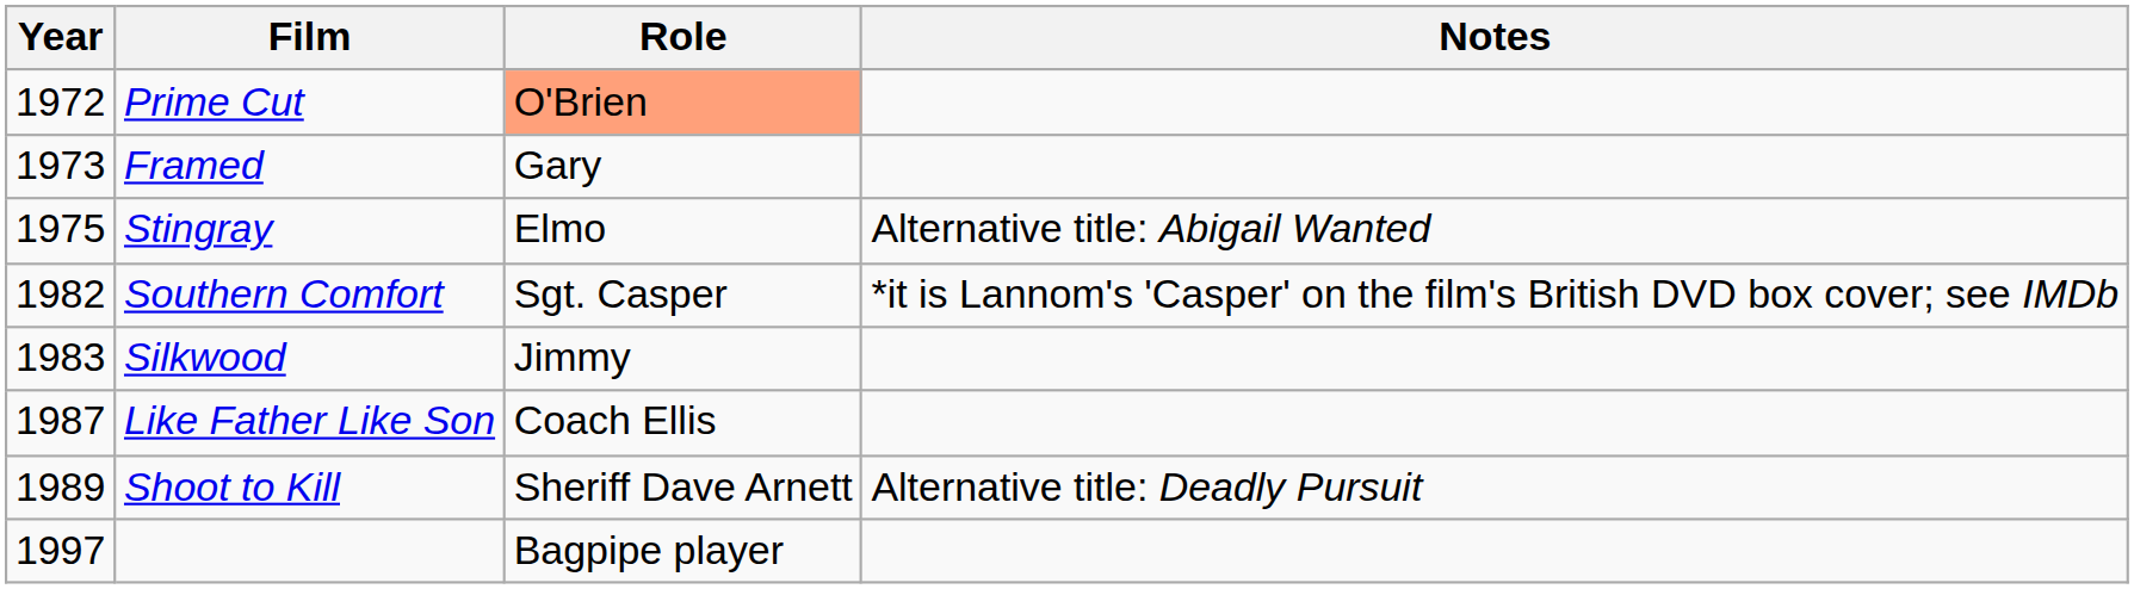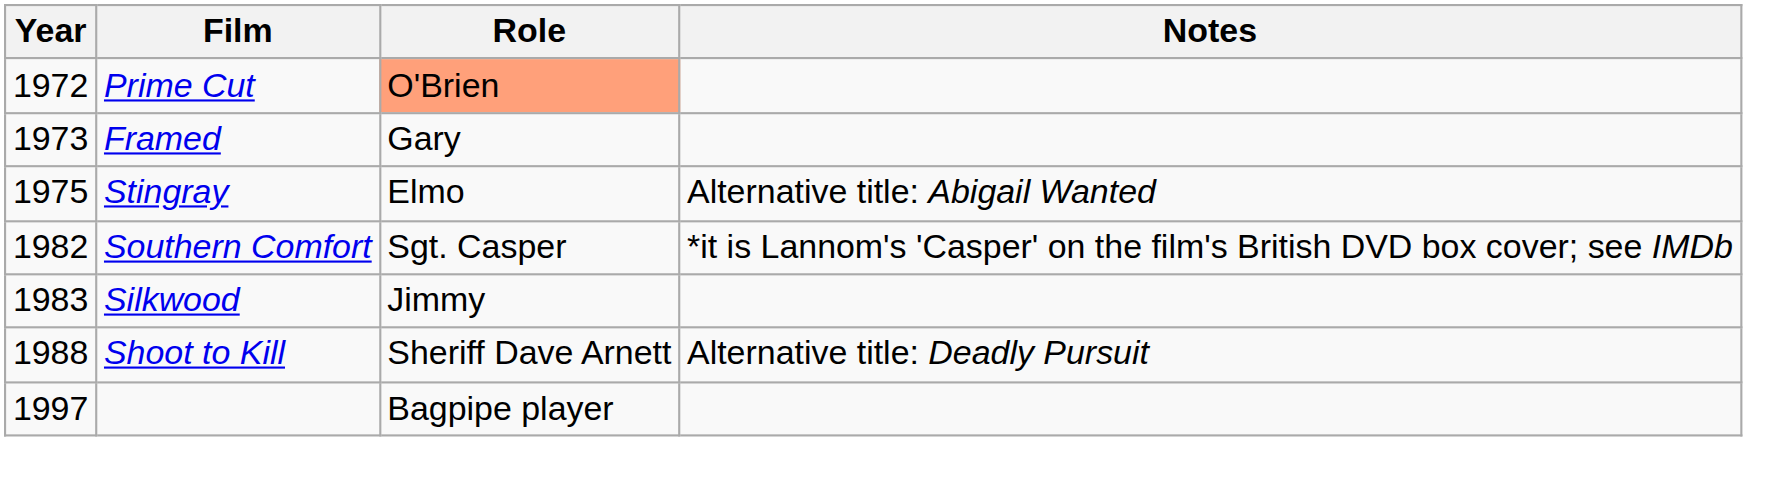- row: 1987 | Like Father Like Son | Coach Ellis
Shoot to Kill | Year: 1989 -> 1988
